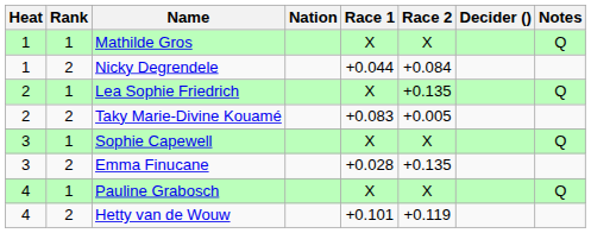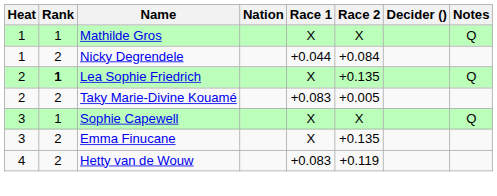Lea Sophie Friedrich | Rank: normal -> bold
Emma Finucane | Race 1: +0.028 -> X
- row: 4 | 1 | Pauline Grabosch | X | X | Q
Hetty van de Wouw | Race 1: +0.101 -> +0.083
